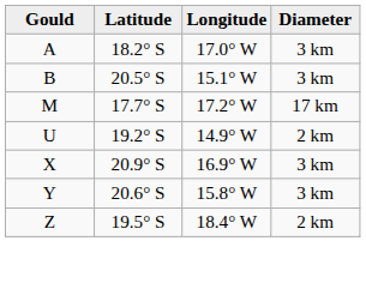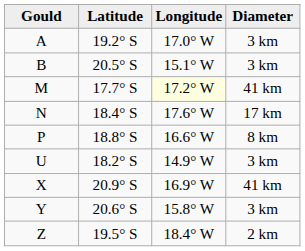A | Latitude: 18.2° S -> 19.2° S
M | Longitude: no background -> lightyellow background
M | Diameter: 17 km -> 41 km
+ row: N | 18.4° S | 17.6° W | 17 km
+ row: P | 18.8° S | 16.6° W | 8 km
U | Latitude: 19.2° S -> 18.2° S
U | Diameter: 2 km -> 3 km
X | Diameter: 3 km -> 41 km
